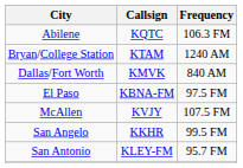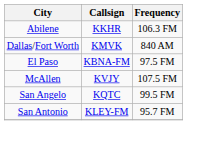Abilene | Callsign: KQTC -> KKHR
- row: Bryan/College Station | KTAM | 1240 AM
San Angelo | Callsign: KKHR -> KQTC
